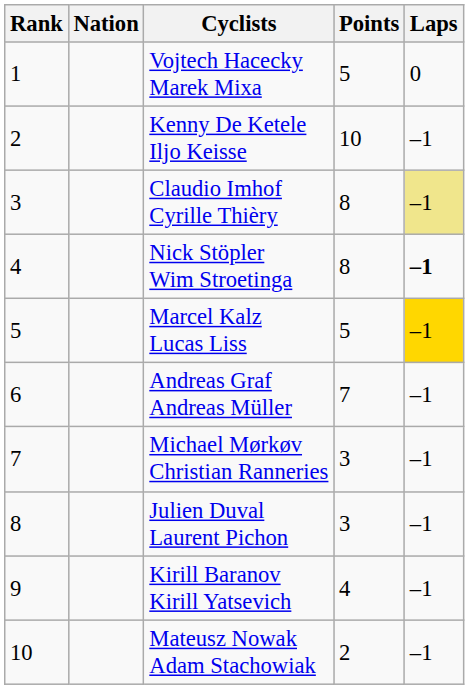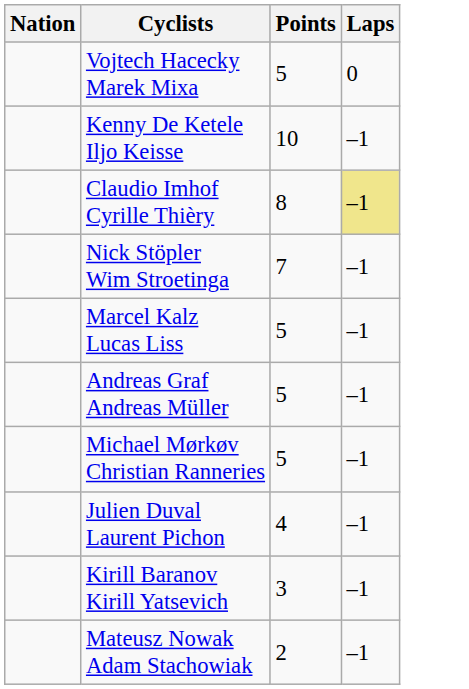- column: Rank | 1 | 2 | 3 | 4 | 5 | 6 | 7 | 8 | 9 | 10
Nick Stöpler Wim Stroetinga | Points: 8 -> 7
Nick Stöpler Wim Stroetinga | Laps: bold -> normal
Marcel Kalz Lucas Liss | Laps: gold background -> no background
Andreas Graf Andreas Müller | Points: 7 -> 5
Michael Mørkøv Christian Ranneries | Points: 3 -> 5
Julien Duval Laurent Pichon | Points: 3 -> 4
Kirill Baranov Kirill Yatsevich | Points: 4 -> 3
